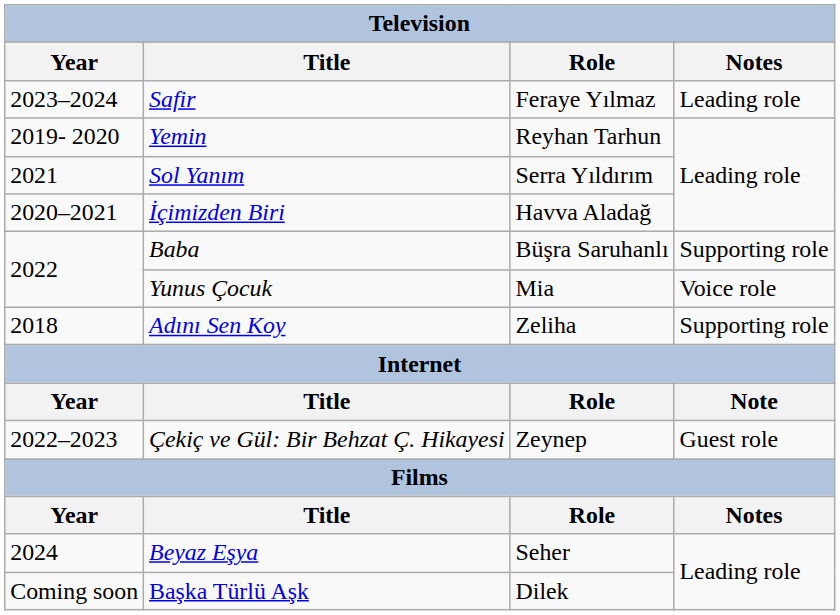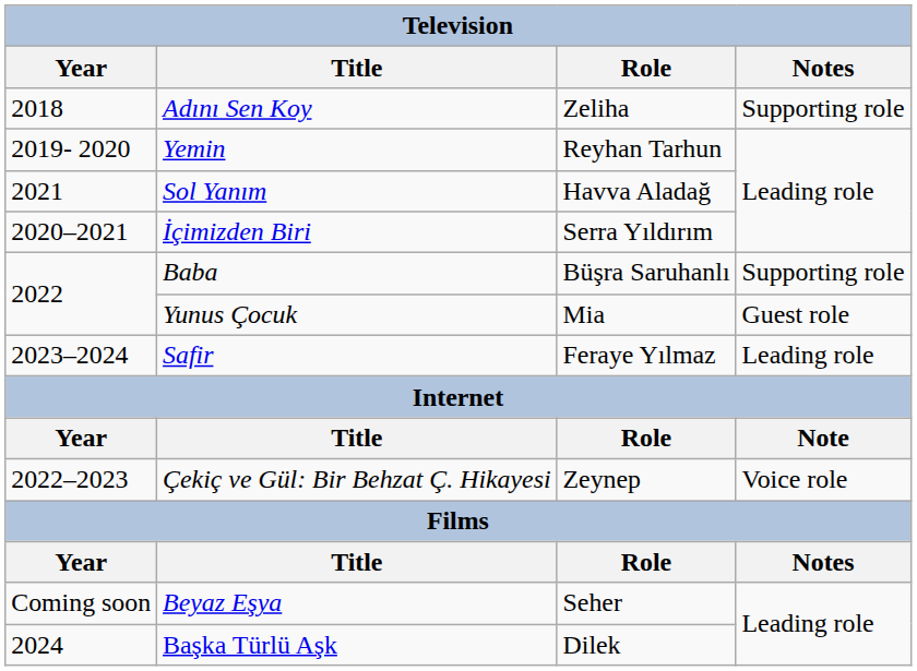rows swapped: Adını Sen Koy <-> Safir
Sol Yanım | Role: Serra Yıldırım -> Havva Aladağ
İçimizden Biri | Role: Havva Aladağ -> Serra Yıldırım
Yunus Çocuk | Notes: Voice role -> Guest role
Çekiç ve Gül: Bir Behzat Ç. Hikayesi | Notes: Guest role -> Voice role
Beyaz Eşya | Year: 2024 -> Coming soon
Başka Türlü Aşk | Year: Coming soon -> 2024
